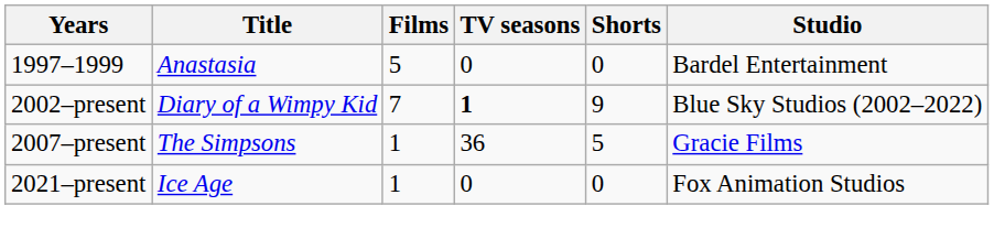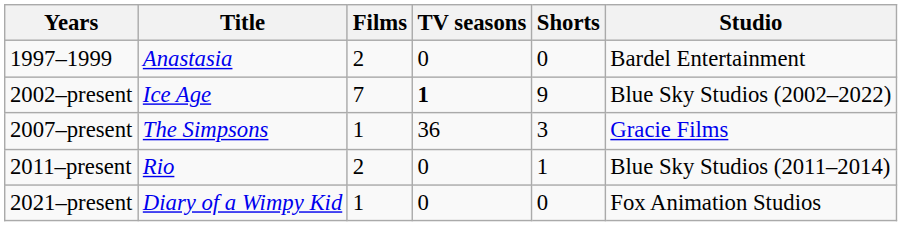1997–1999 | Films: 5 -> 2
2002–present | Title: Diary of a Wimpy Kid -> Ice Age
2007–present | Shorts: 5 -> 3
+ row: 2011–present | Rio | 2 | 0 | 1 | Blue Sky Studios (2011–2014)
2021–present | Title: Ice Age -> Diary of a Wimpy Kid
